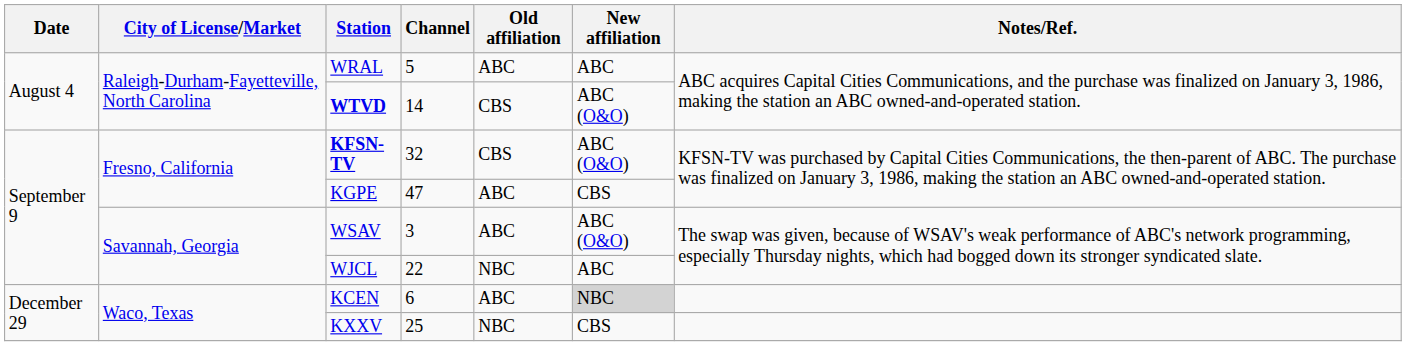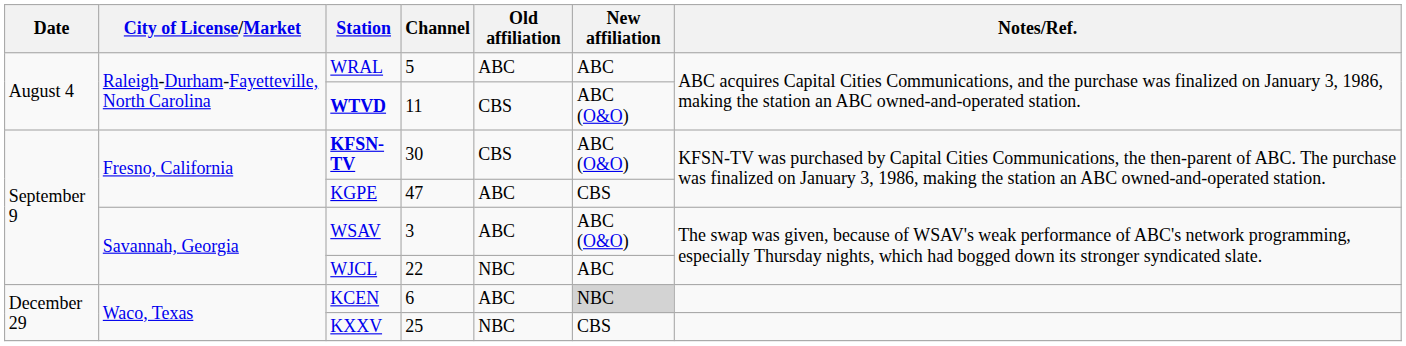WTVD | Channel: 14 -> 11
KFSN-TV | Channel: 32 -> 30
